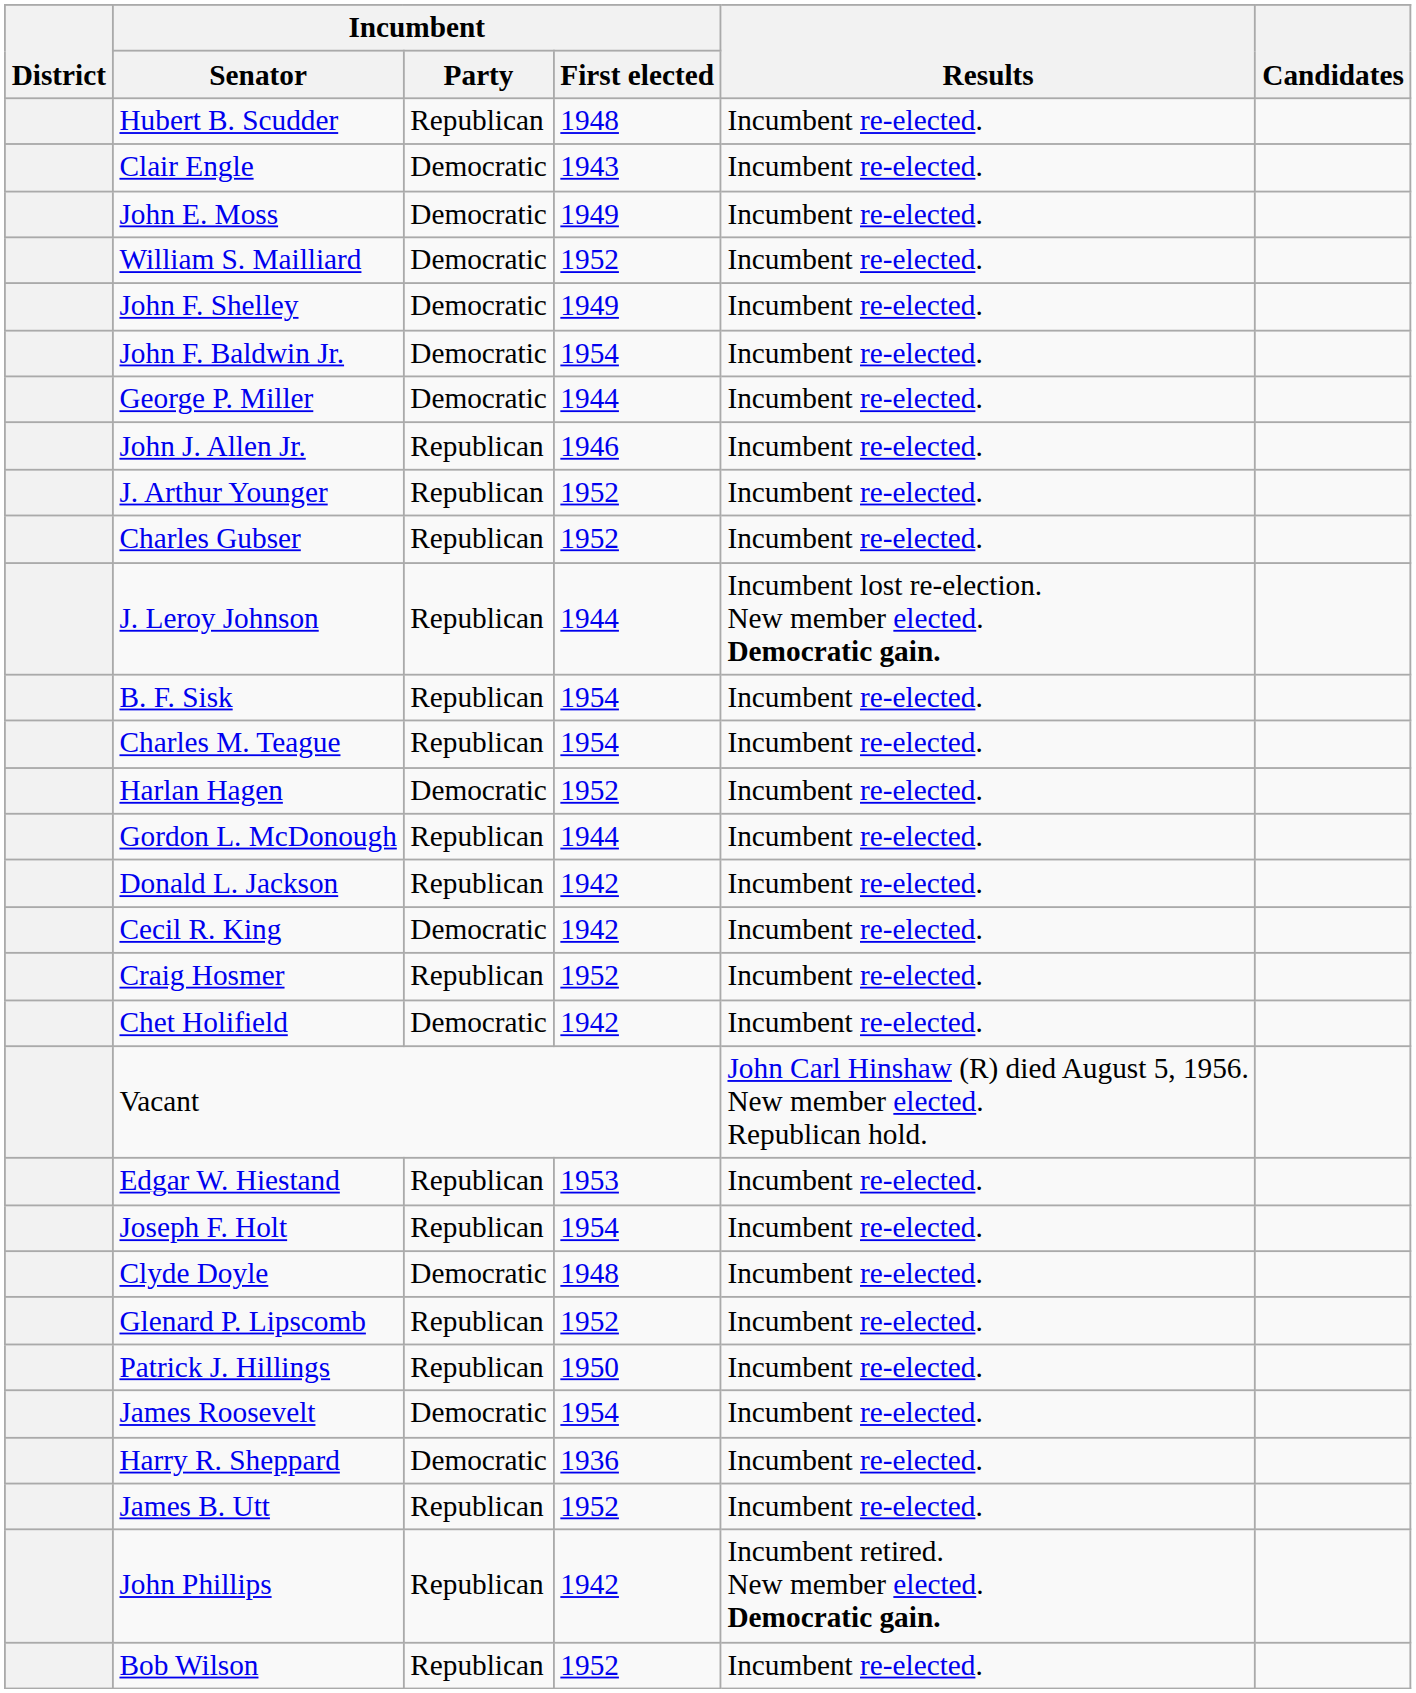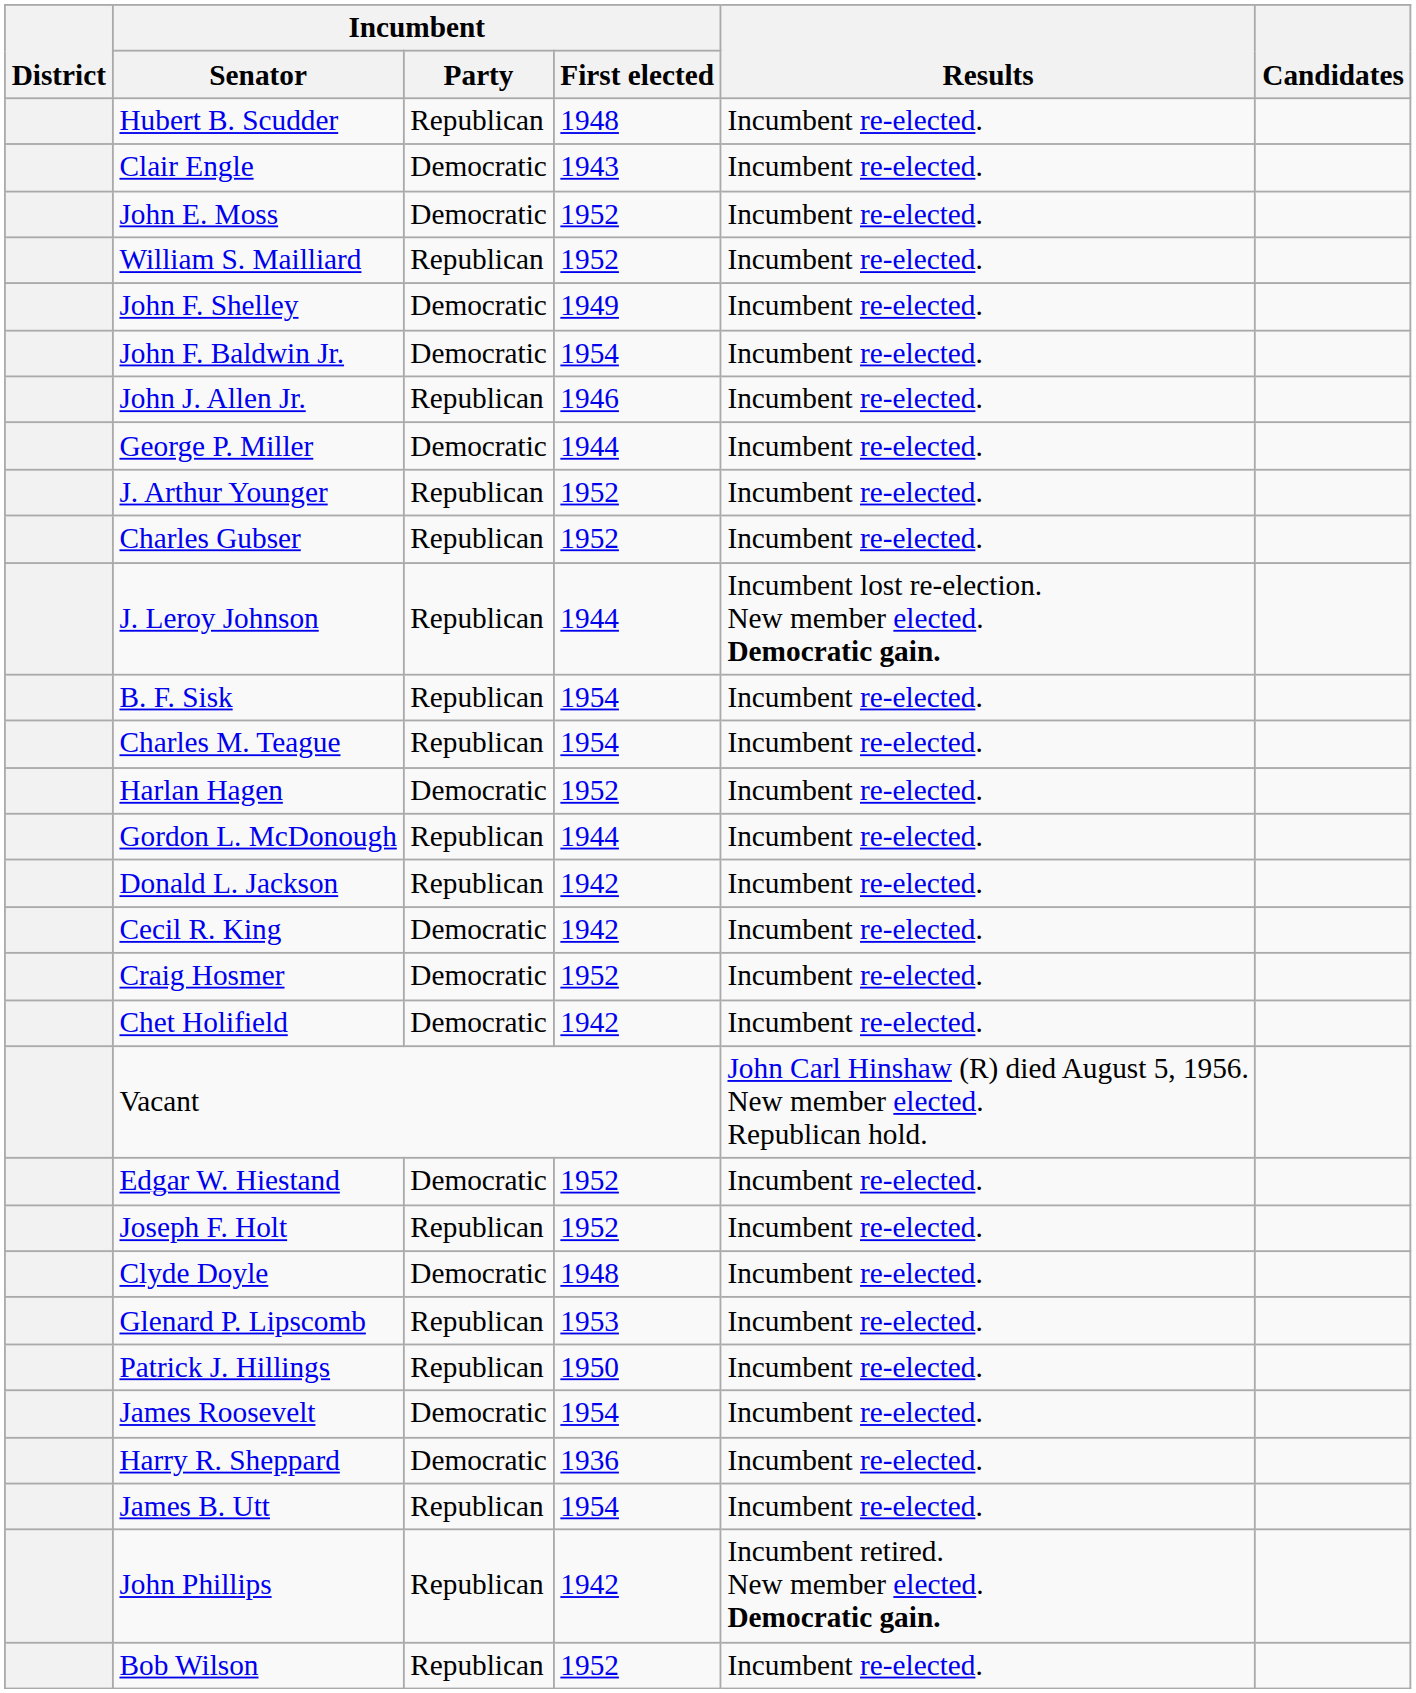John E. Moss | Incumbent / First elected: 1949 -> 1952
William S. Mailliard | Incumbent / Party: Democratic -> Republican
rows swapped: John J. Allen Jr. <-> George P. Miller
Craig Hosmer | Incumbent / Party: Republican -> Democratic
Edgar W. Hiestand | Incumbent / Party: Republican -> Democratic
Edgar W. Hiestand | Incumbent / First elected: 1953 -> 1952
Joseph F. Holt | Incumbent / First elected: 1954 -> 1952
Glenard P. Lipscomb | Incumbent / First elected: 1952 -> 1953
James B. Utt | Incumbent / First elected: 1952 -> 1954
